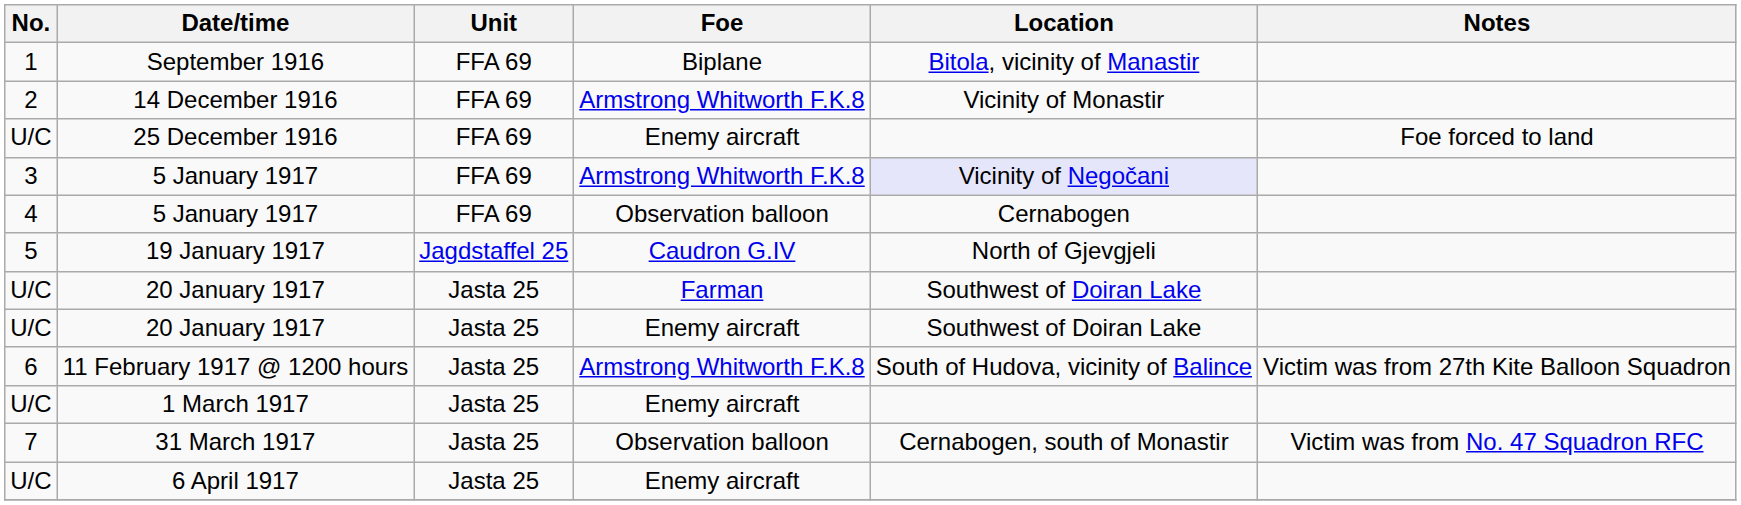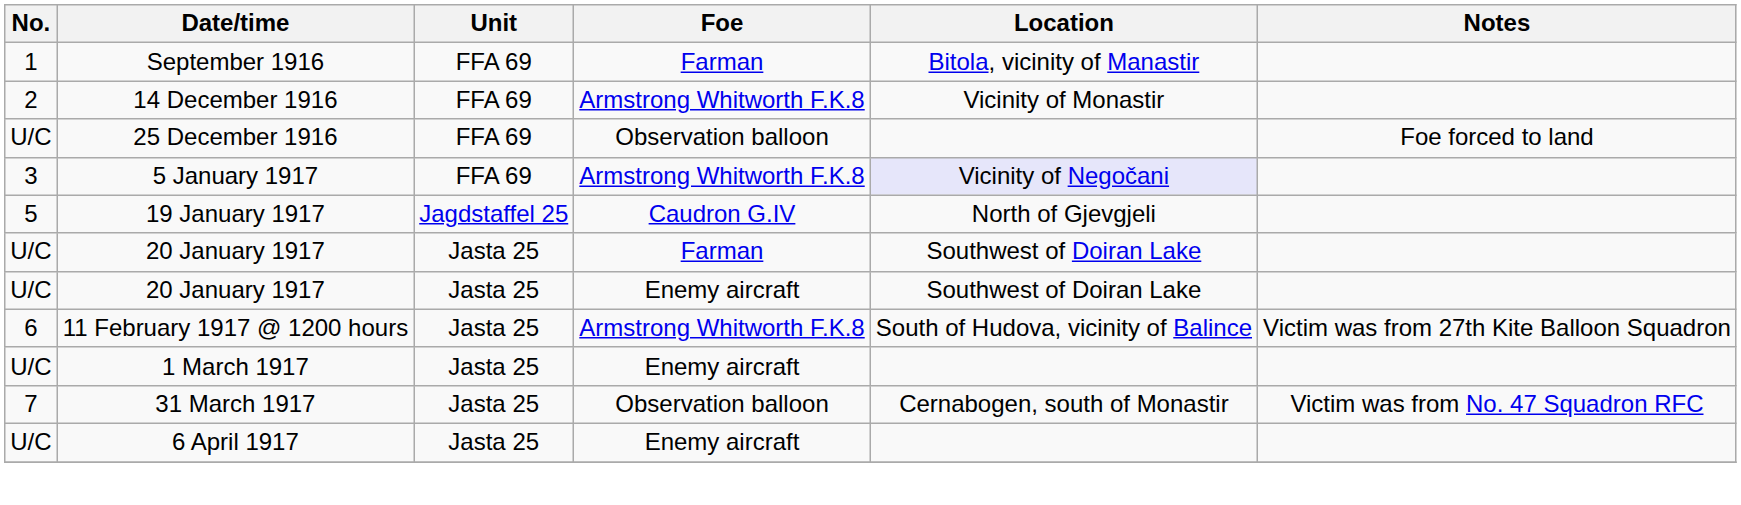September 1916 | Foe: Biplane -> Farman
25 December 1916 | Foe: Enemy aircraft -> Observation balloon
- row: 4 | 5 January 1917 | FFA 69 | Observation balloon | Cernabogen
